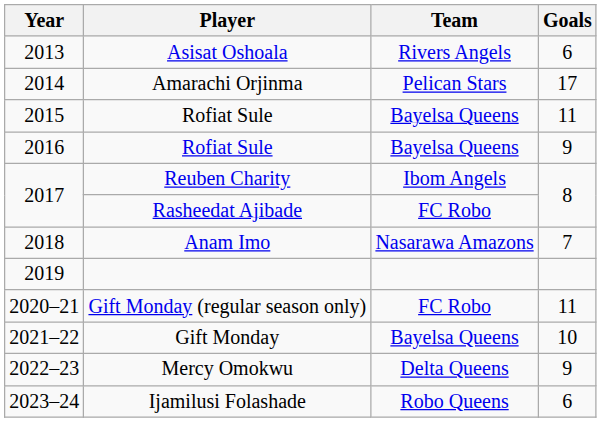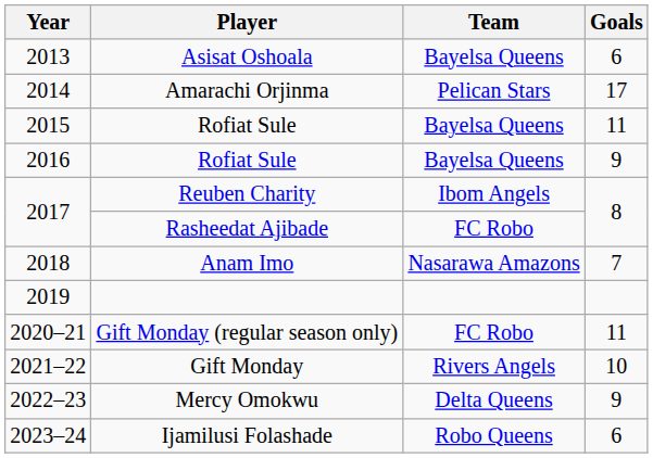Asisat Oshoala | Team: Rivers Angels -> Bayelsa Queens
Gift Monday | Team: Bayelsa Queens -> Rivers Angels
